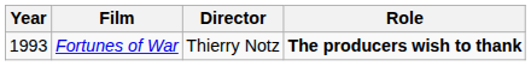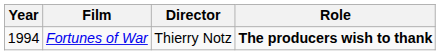Fortunes of War | Year: 1993 -> 1994
